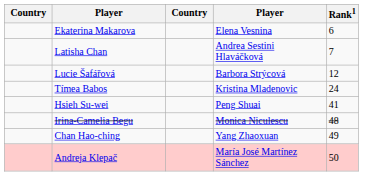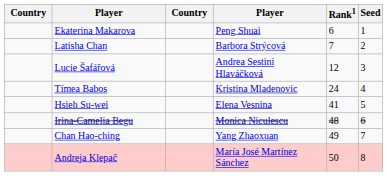+ column: Seed | 1 | 2 | 3 | 4 | 5 | 6 | 7 | 8
Ekaterina Makarova | column 4: Elena Vesnina -> Peng Shuai
Latisha Chan | column 4: Andrea Sestini Hlaváčková -> Barbora Strýcová
Lucie Šafářová | column 4: Barbora Strýcová -> Andrea Sestini Hlaváčková
Hsieh Su-wei | column 4: Peng Shuai -> Elena Vesnina
